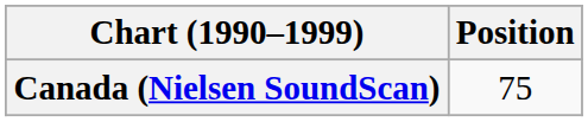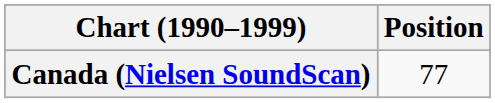Canada (Nielsen SoundScan) | Position: 75 -> 77
